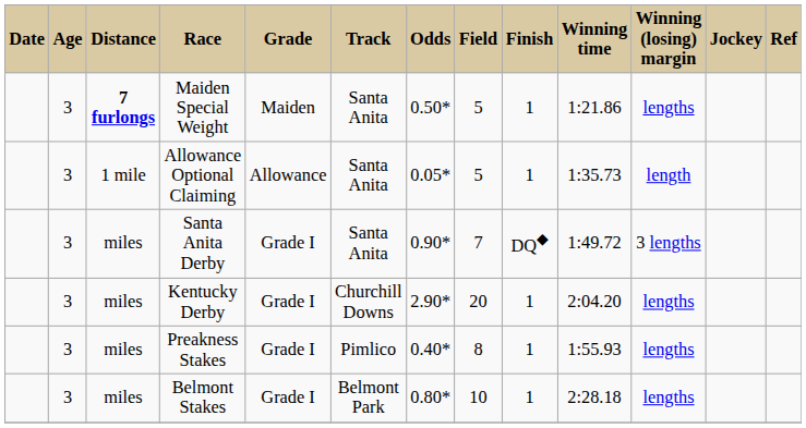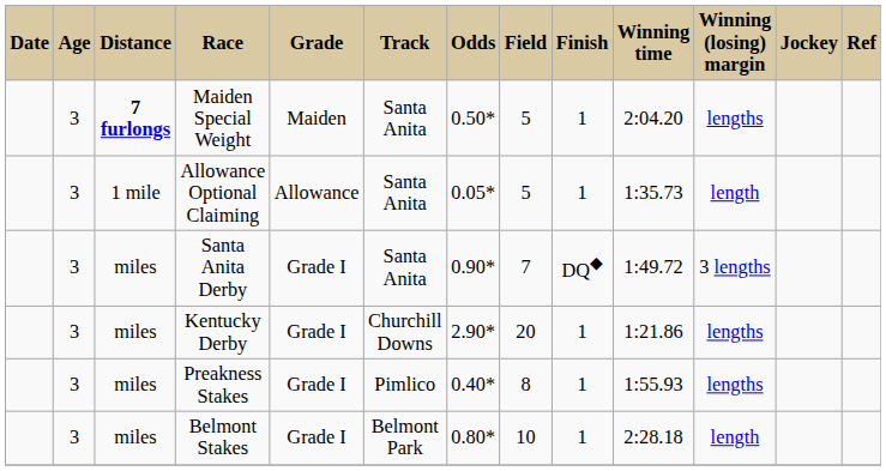Maiden Special Weight | Winning time: 1:21.86 -> 2:04.20
Kentucky Derby | Winning time: 2:04.20 -> 1:21.86
Belmont Stakes | Winning (losing) margin: lengths -> length
